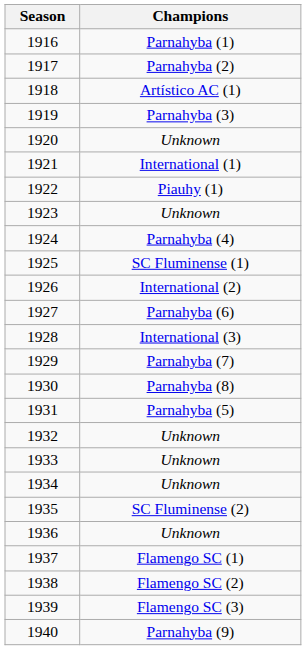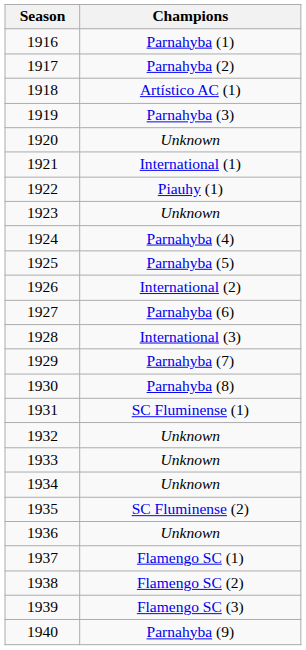1925 | Champions: SC Fluminense (1) -> Parnahyba (5)
1931 | Champions: Parnahyba (5) -> SC Fluminense (1)
